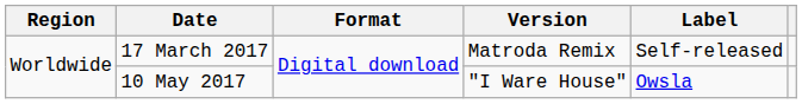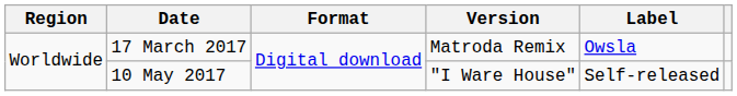17 March 2017 | Label: Self-released -> Owsla
10 May 2017 | Label: Owsla -> Self-released
